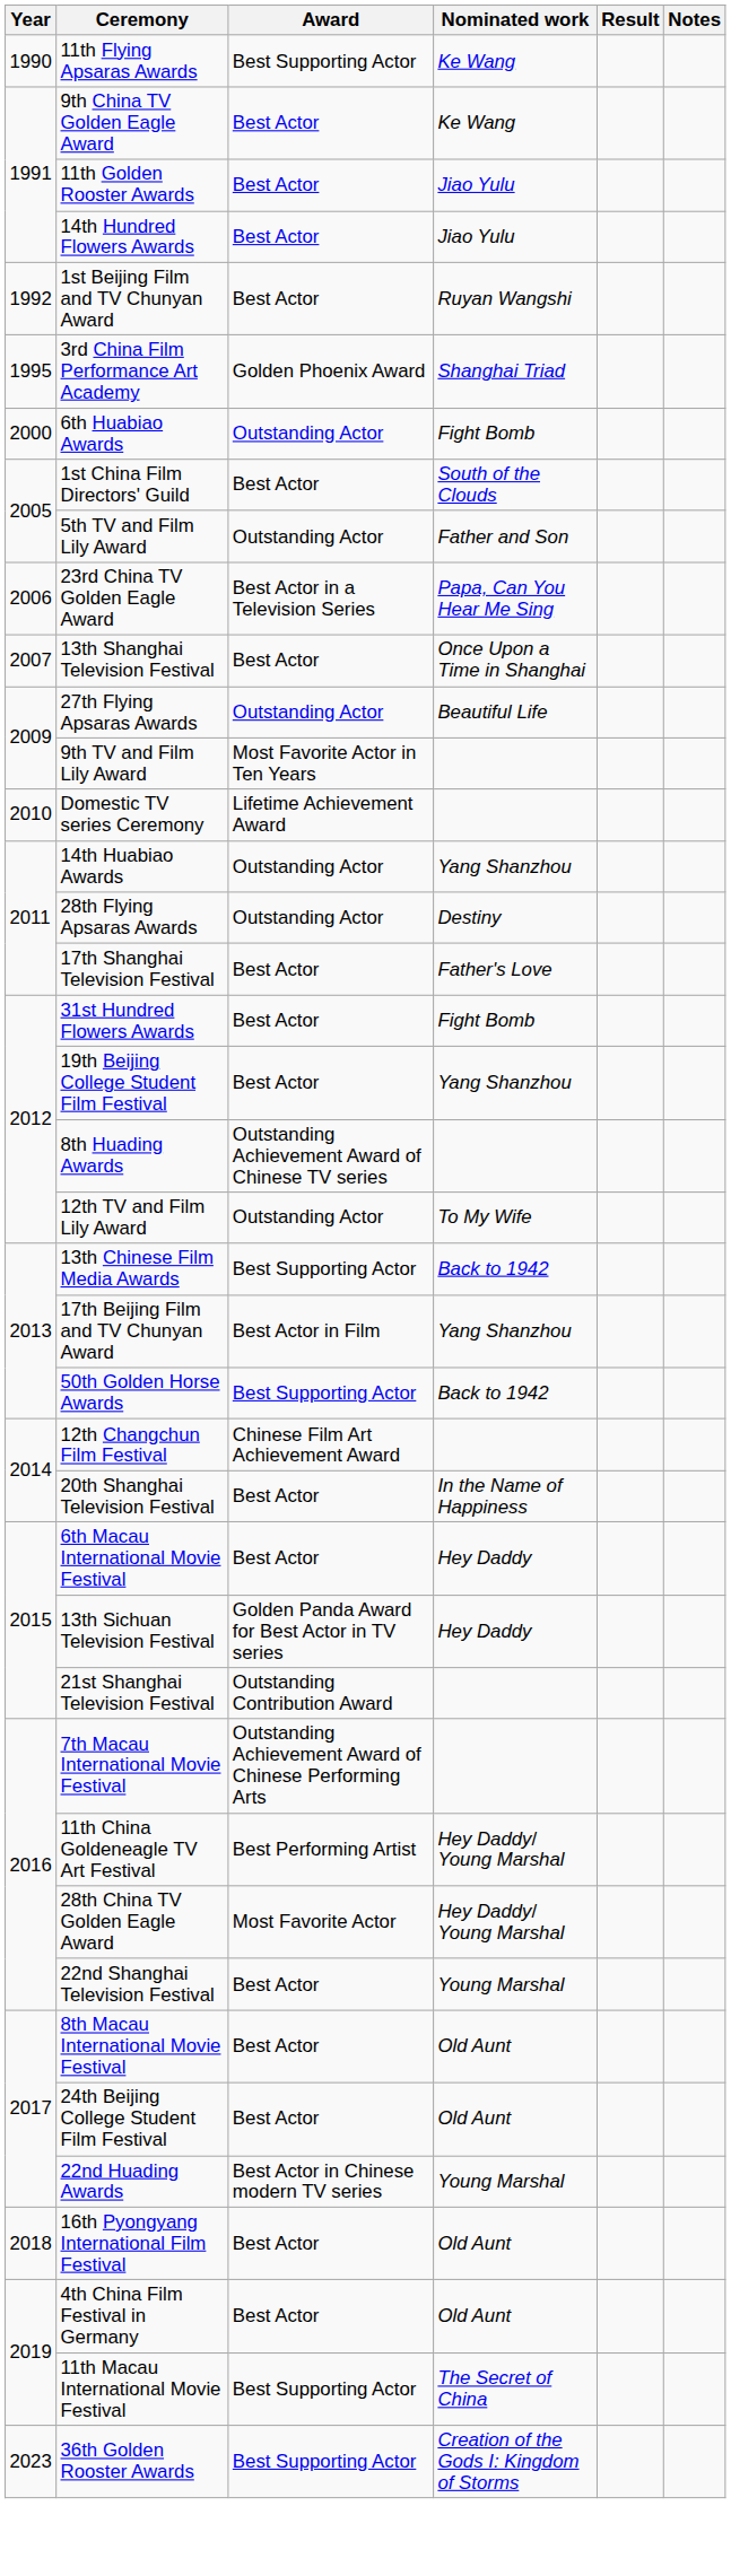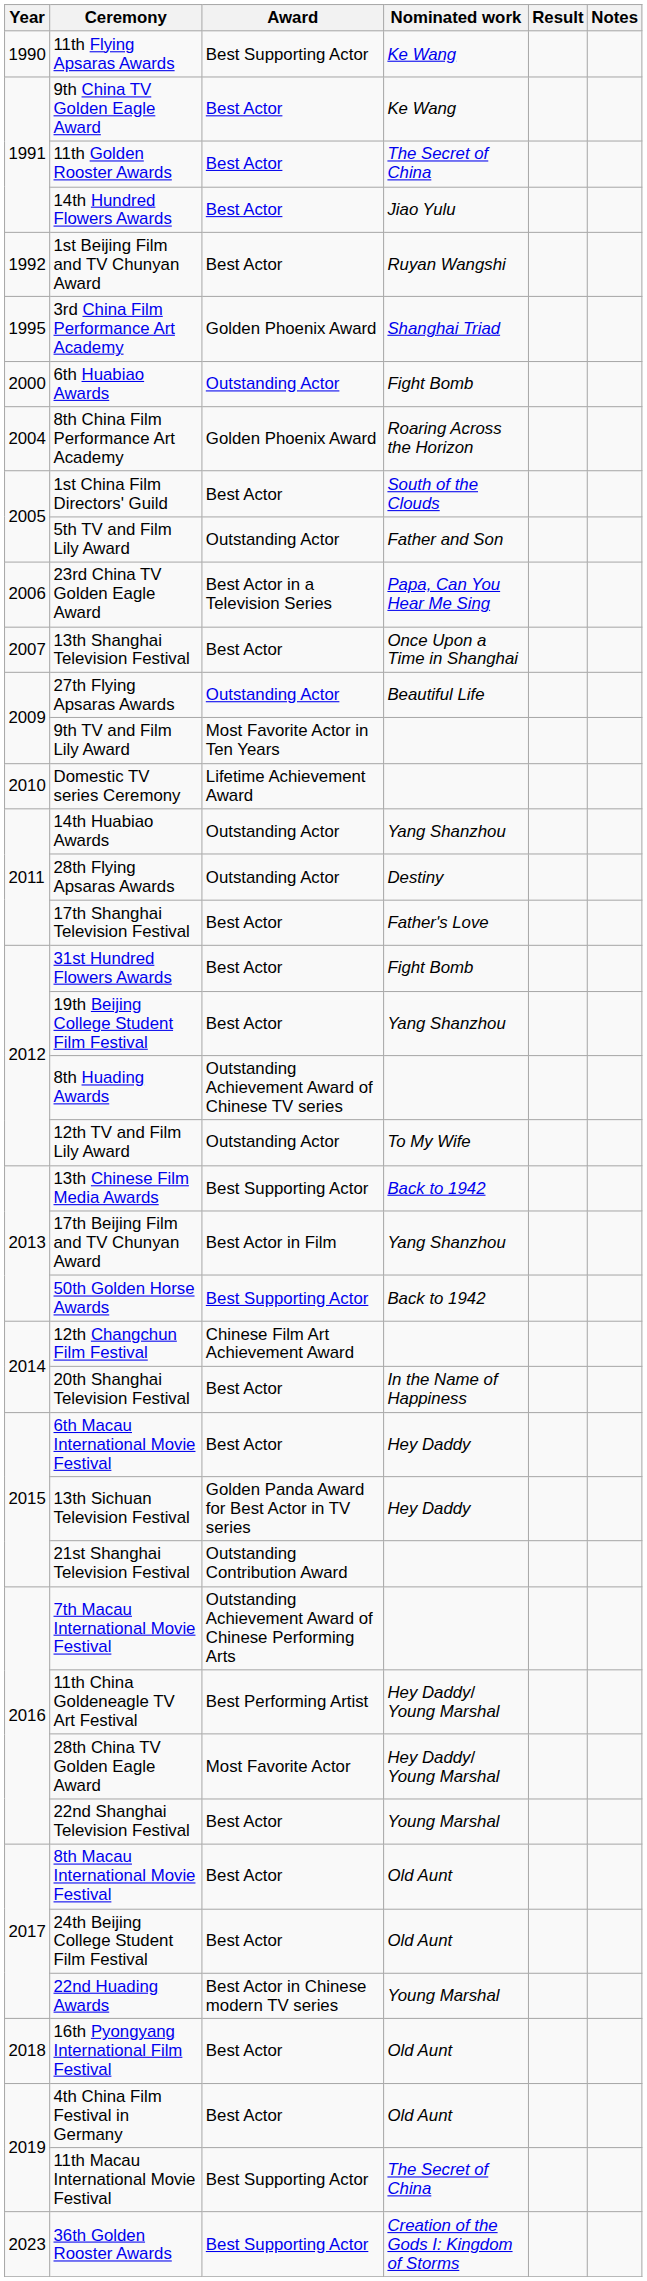11th Golden Rooster Awards | Nominated work: Jiao Yulu -> The Secret of China
+ row: 2004 | 8th China Film Performance Art Academy | Golden Phoenix Award | Roaring Across the Horizon
